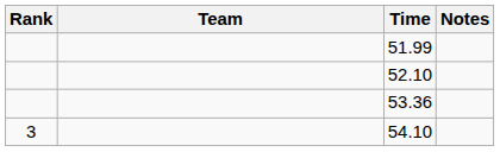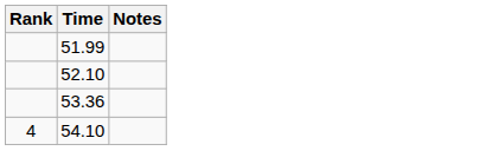- column: Team
54.10 | Rank: 3 -> 4
